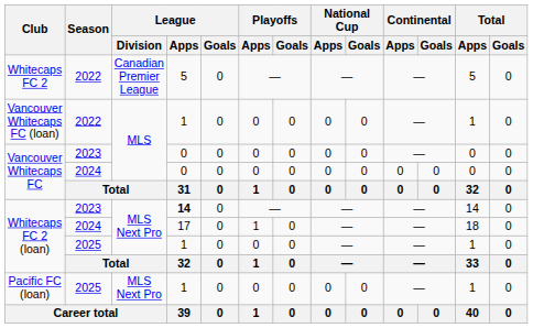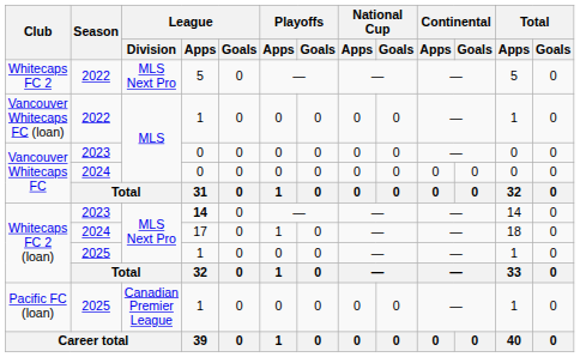Whitecaps FC 2 | League / Division: Canadian Premier League -> MLS Next Pro
Pacific FC (loan) | League / Division: MLS Next Pro -> Canadian Premier League
